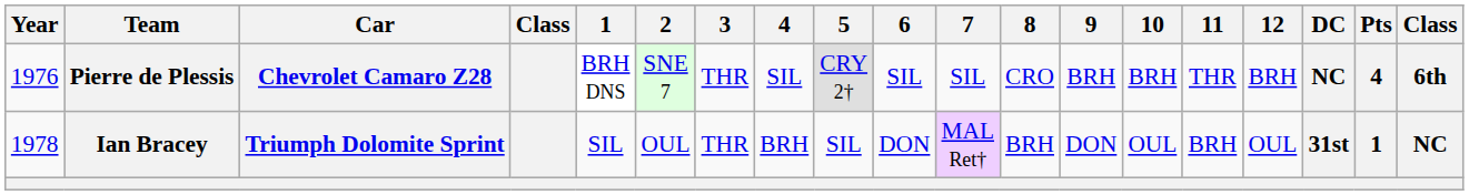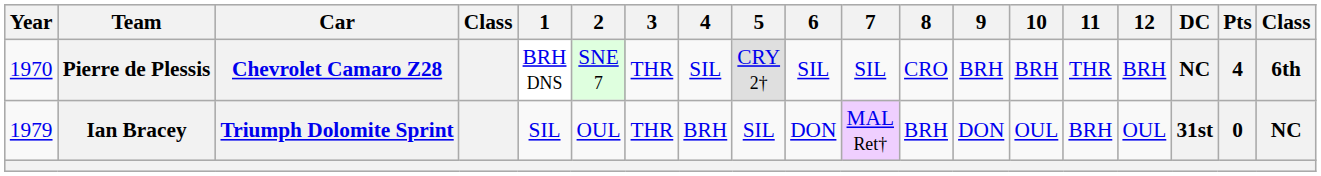Pierre de Plessis | Year: 1976 -> 1970
Ian Bracey | Year: 1978 -> 1979
Ian Bracey | Pts: 1 -> 0
